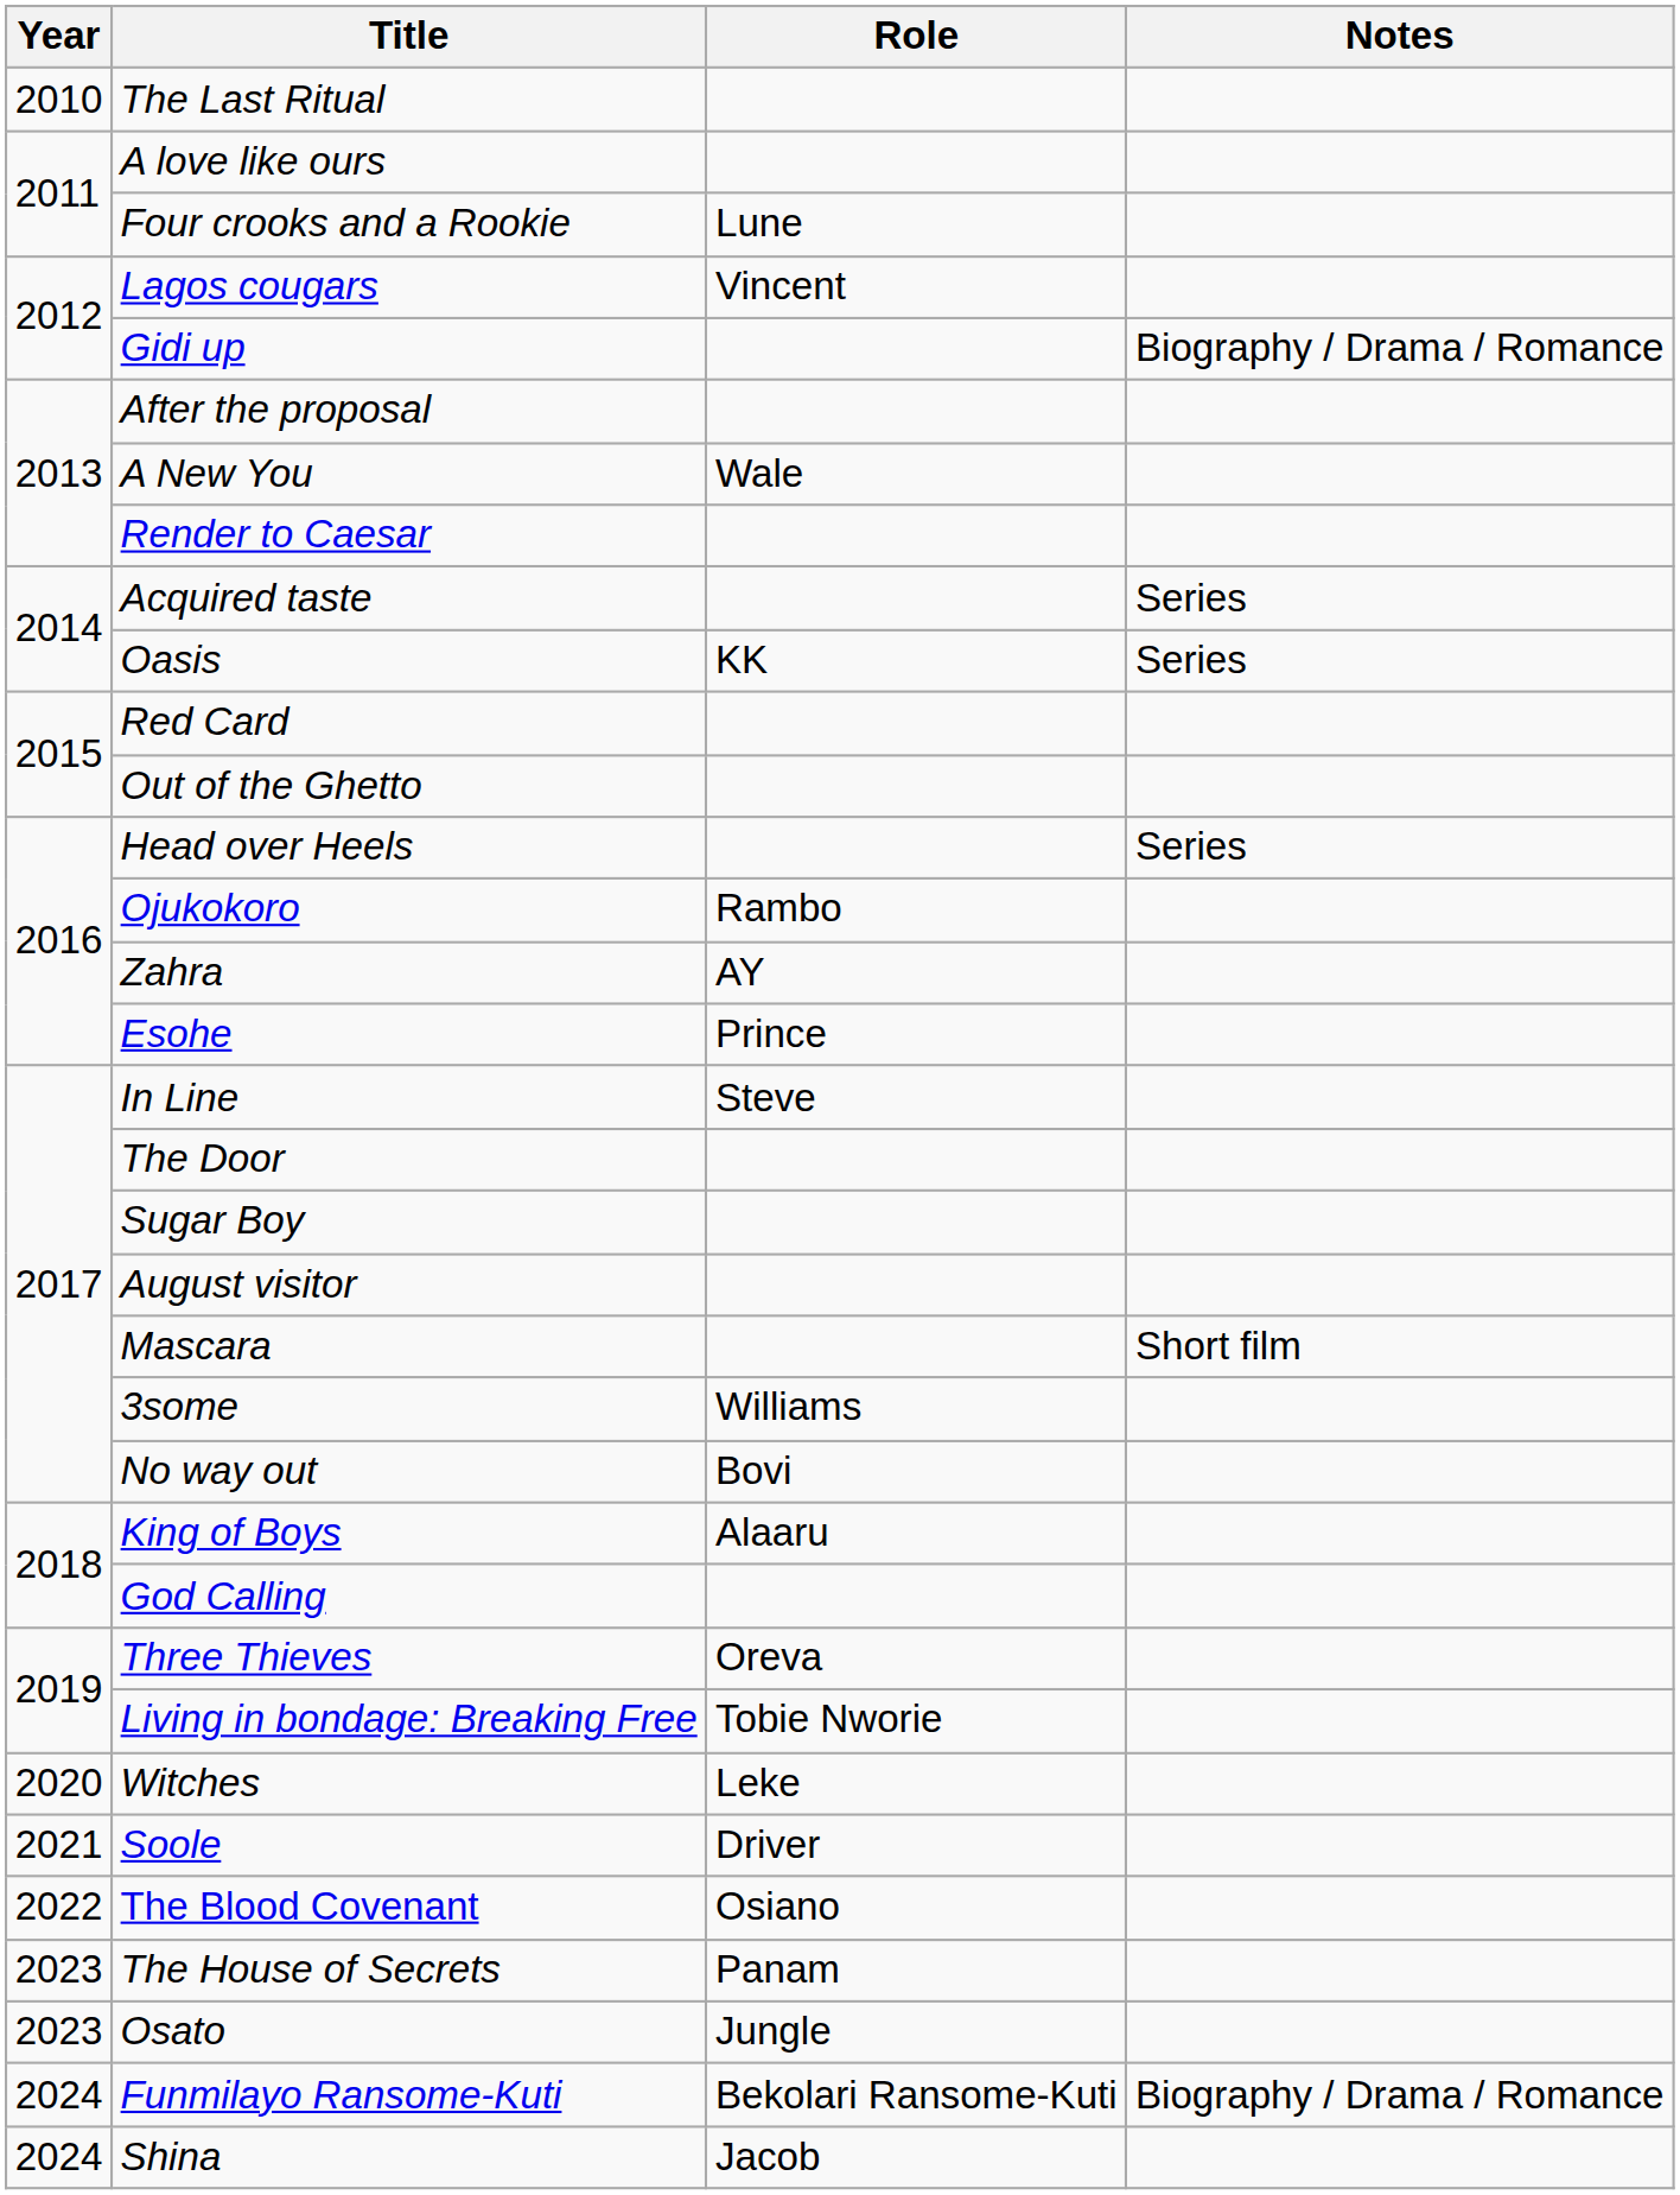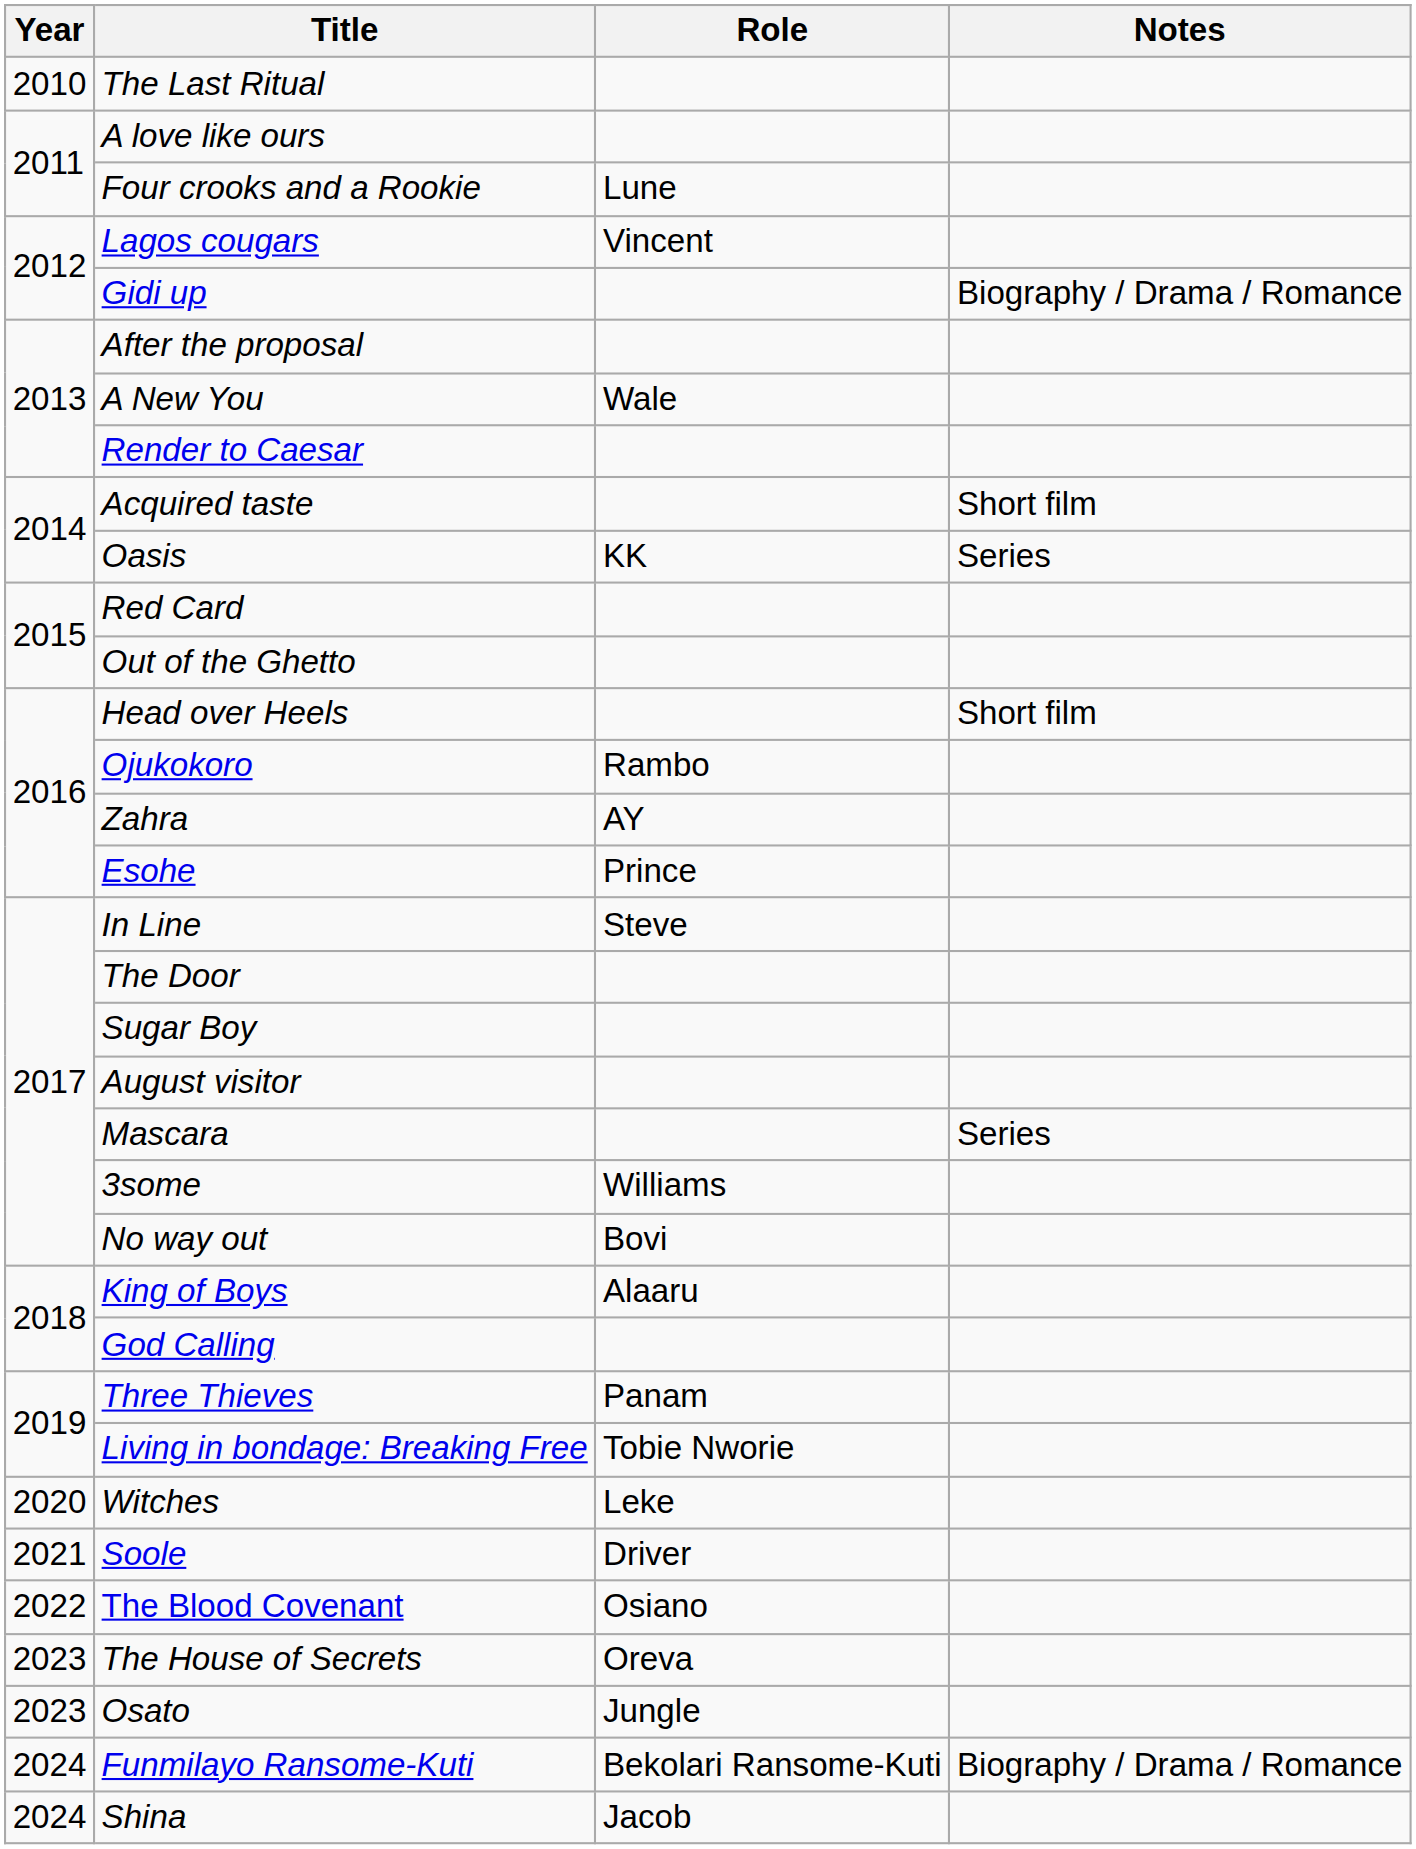Acquired taste | Notes: Series -> Short film
Head over Heels | Notes: Series -> Short film
Mascara | Notes: Short film -> Series
Three Thieves | Role: Oreva -> Panam
The House of Secrets | Role: Panam -> Oreva
